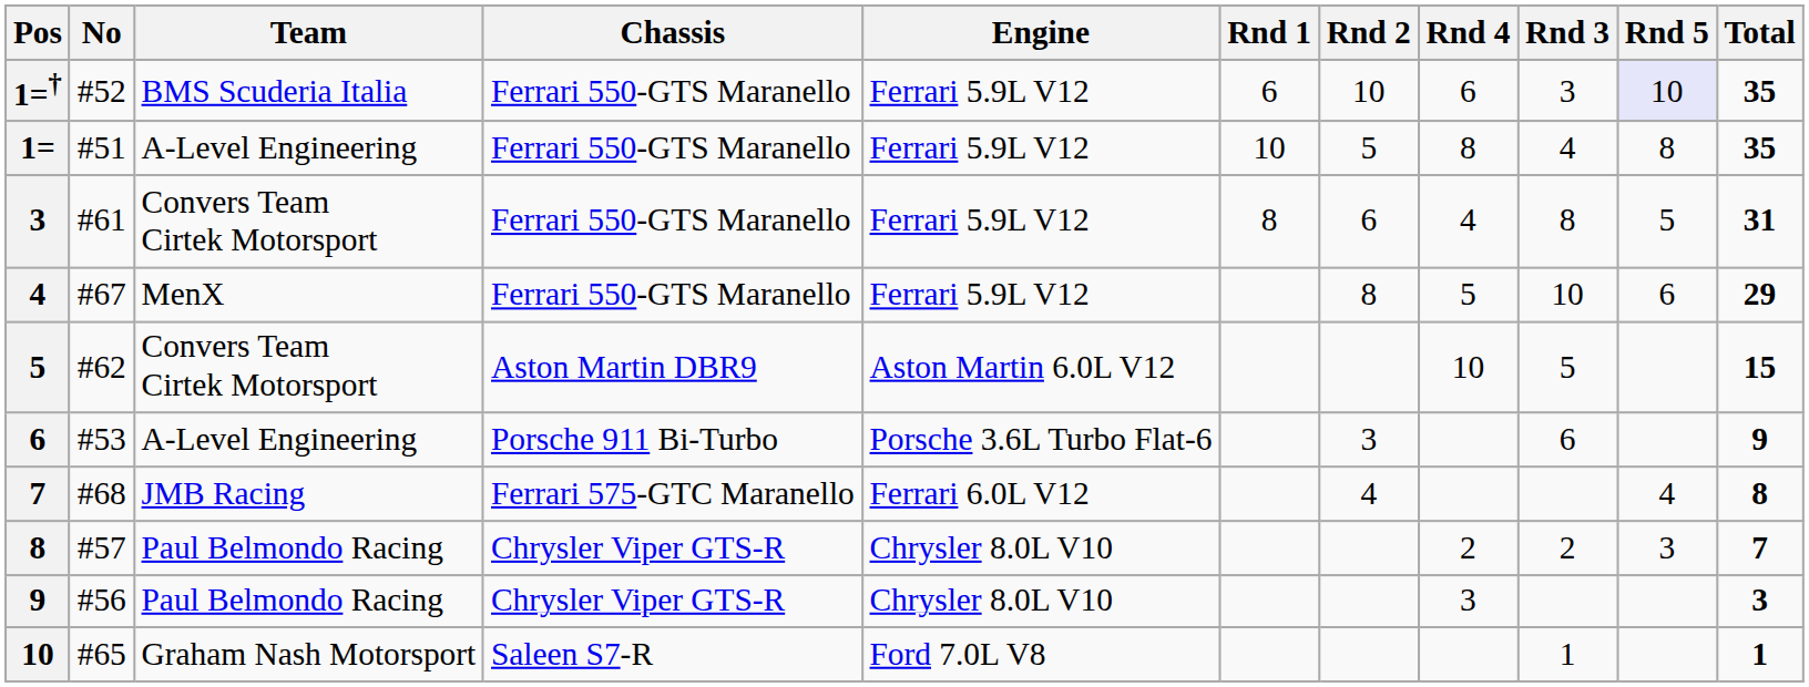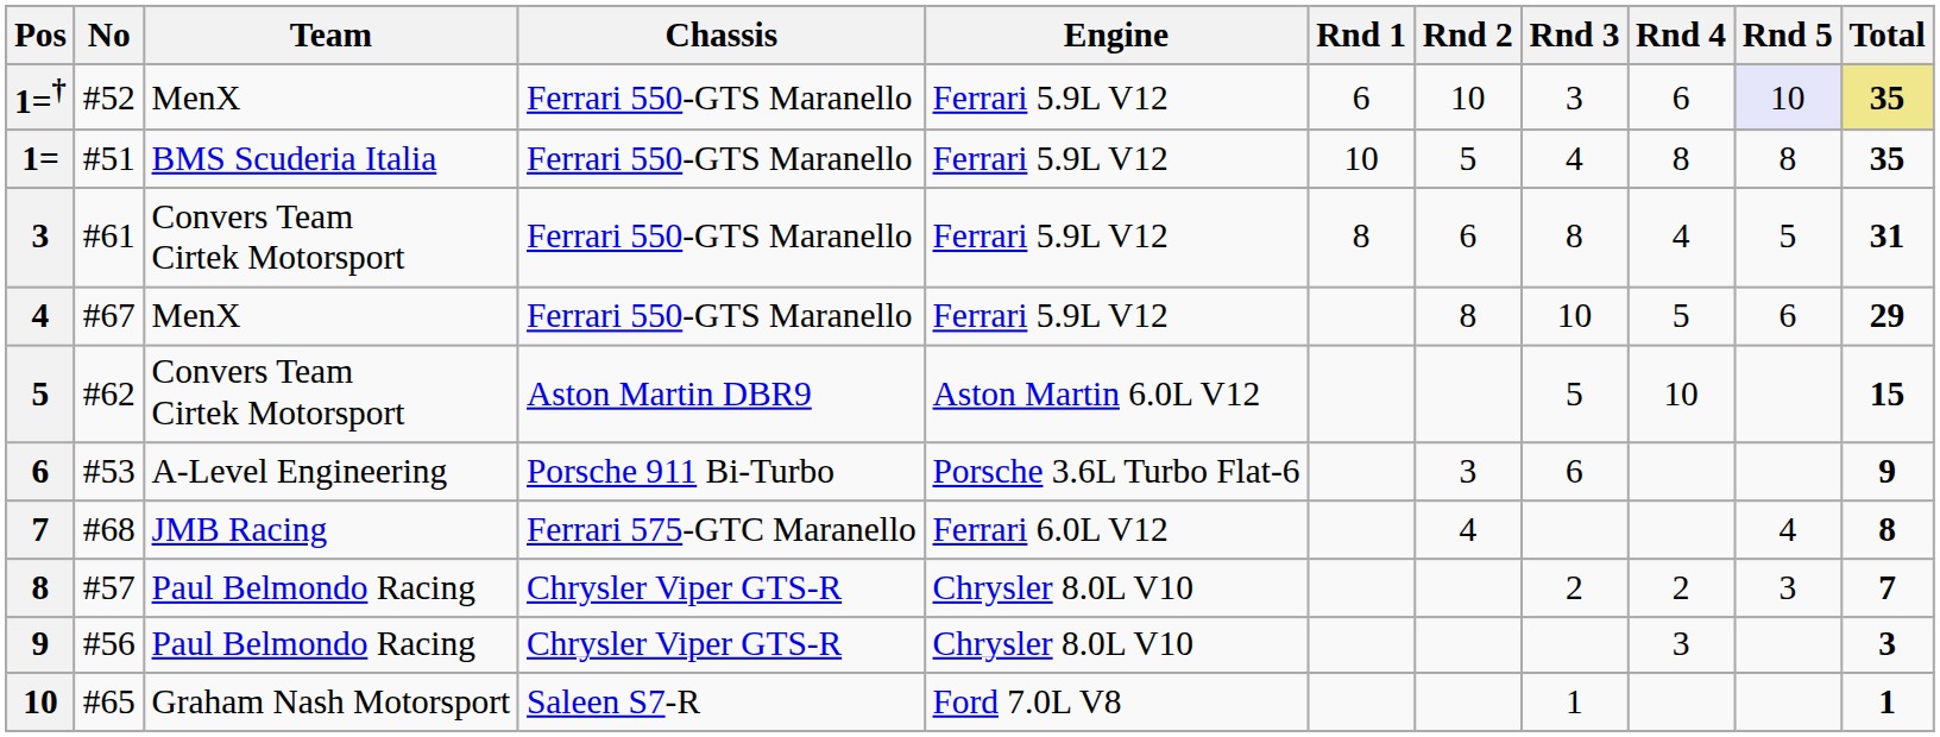columns swapped: Rnd 3 <-> Rnd 4
1=† | Team: BMS Scuderia Italia -> MenX
1=† | Total: no background -> khaki background
1= | Team: A-Level Engineering -> BMS Scuderia Italia
